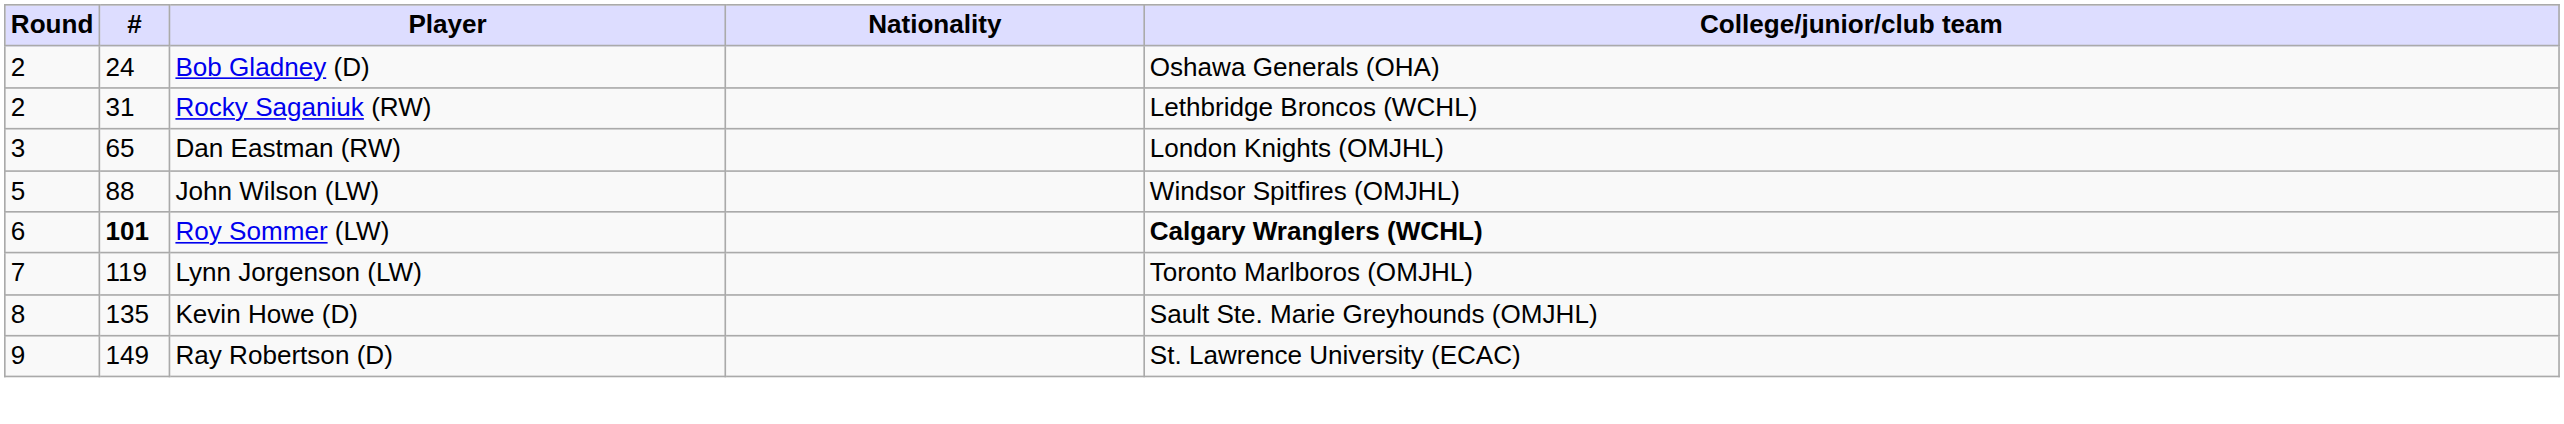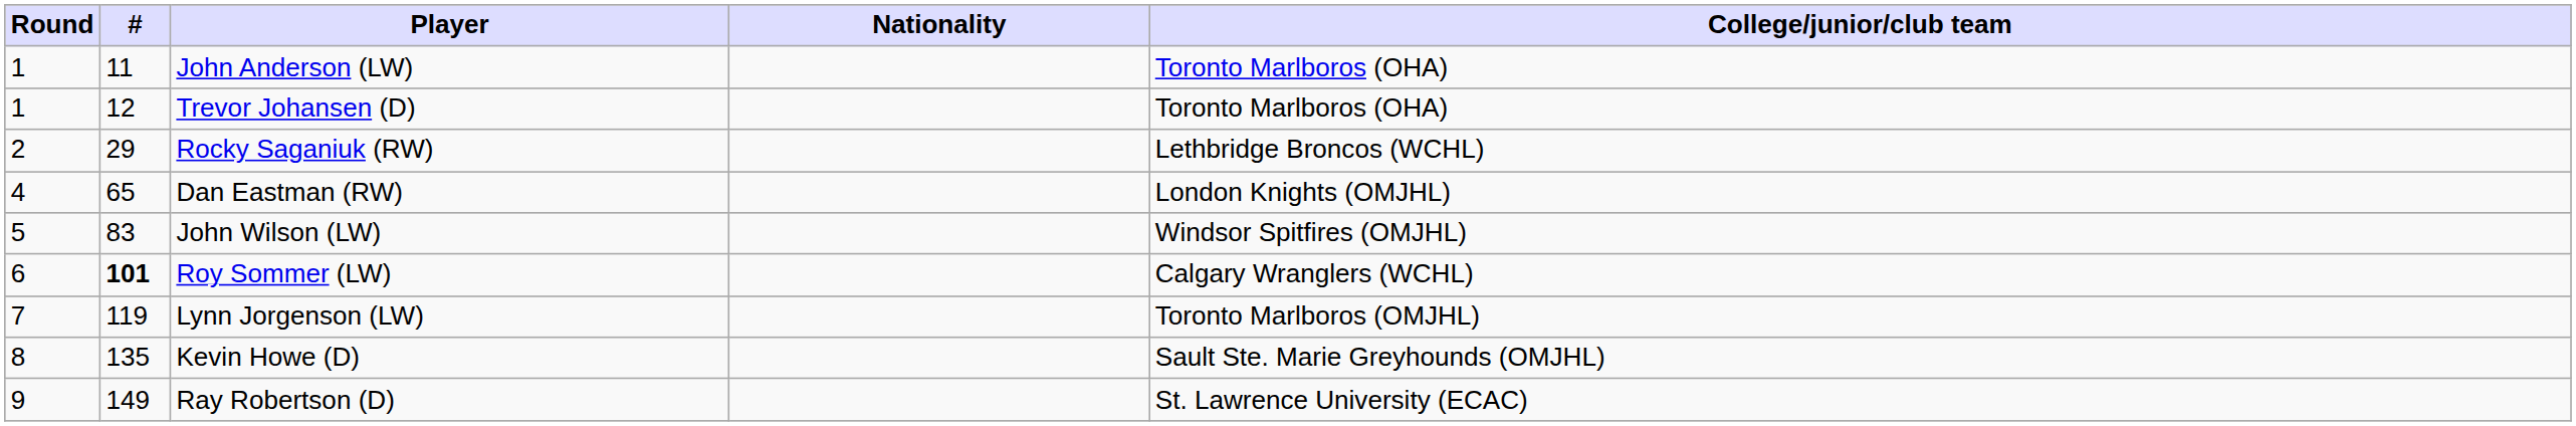+ row: 1 | 11 | John Anderson (LW) | Toronto Marlboros (OHA)
+ row: 1 | 12 | Trevor Johansen (D) | Toronto Marlboros (OHA)
- row: 2 | 24 | Bob Gladney (D) | Oshawa Generals (OHA)
Rocky Saganiuk (RW) | #: 31 -> 29
Dan Eastman (RW) | Round: 3 -> 4
John Wilson (LW) | #: 88 -> 83
Roy Sommer (LW) | College/junior/club team: bold -> normal
